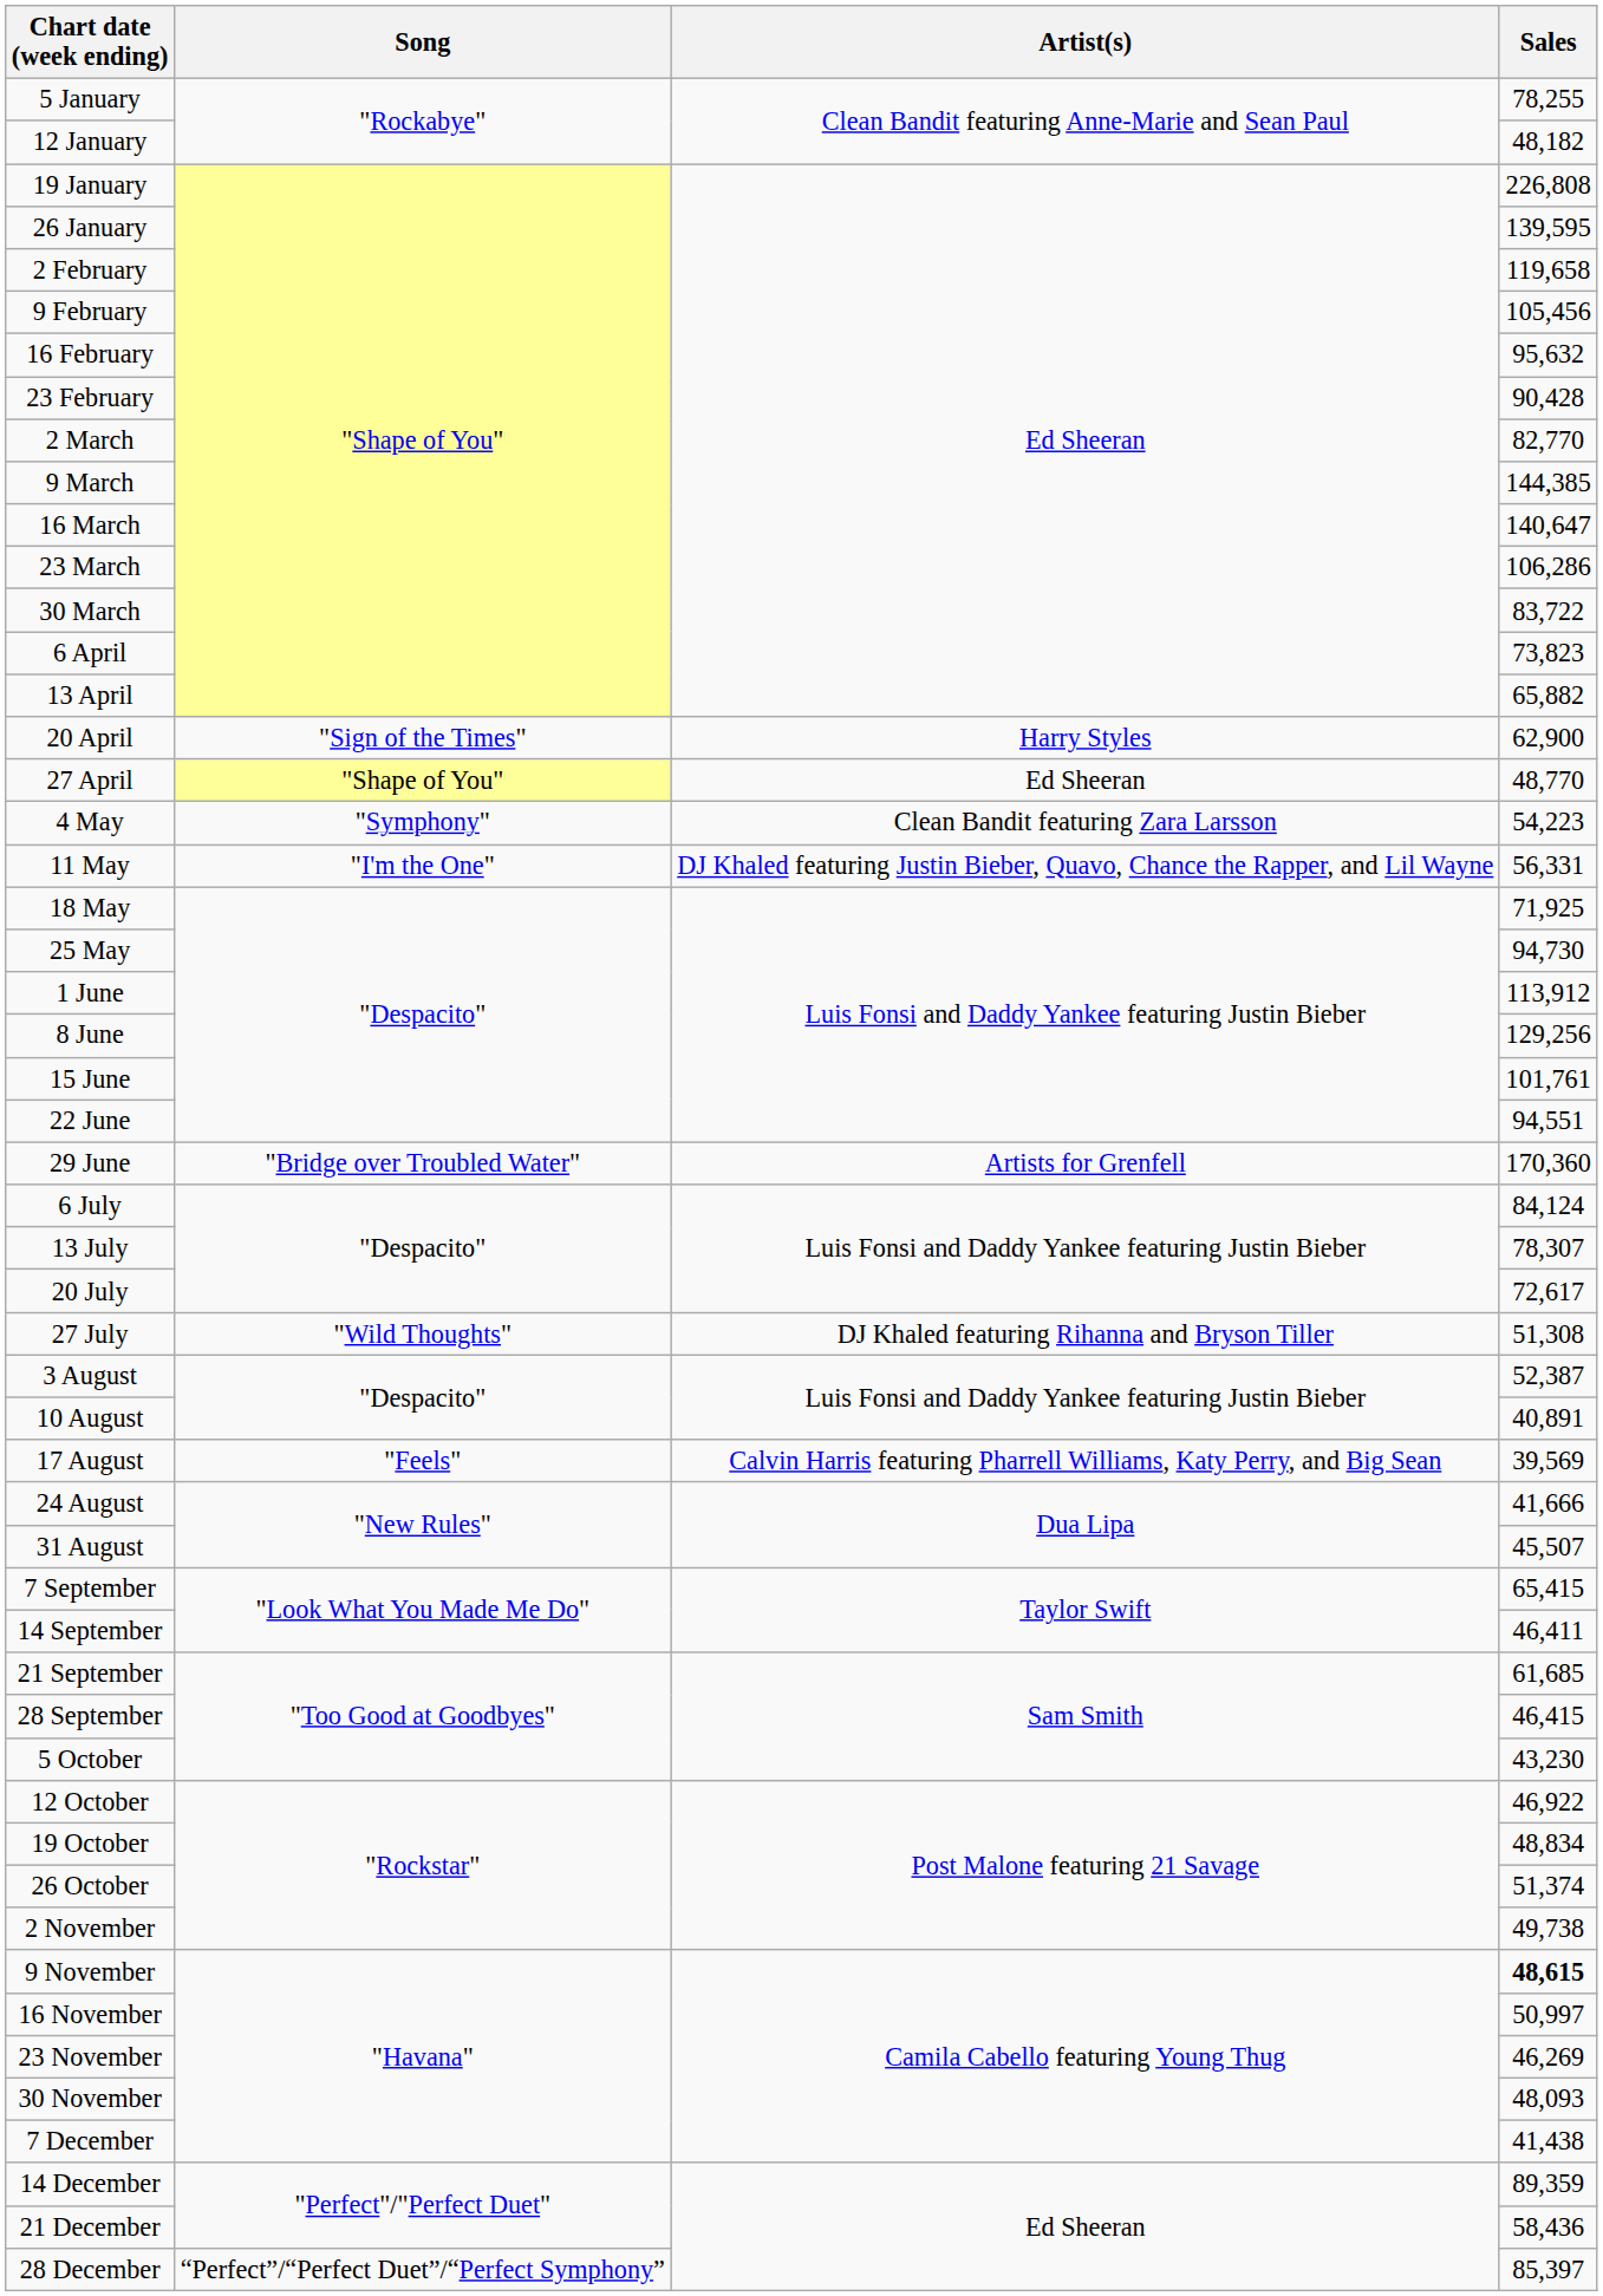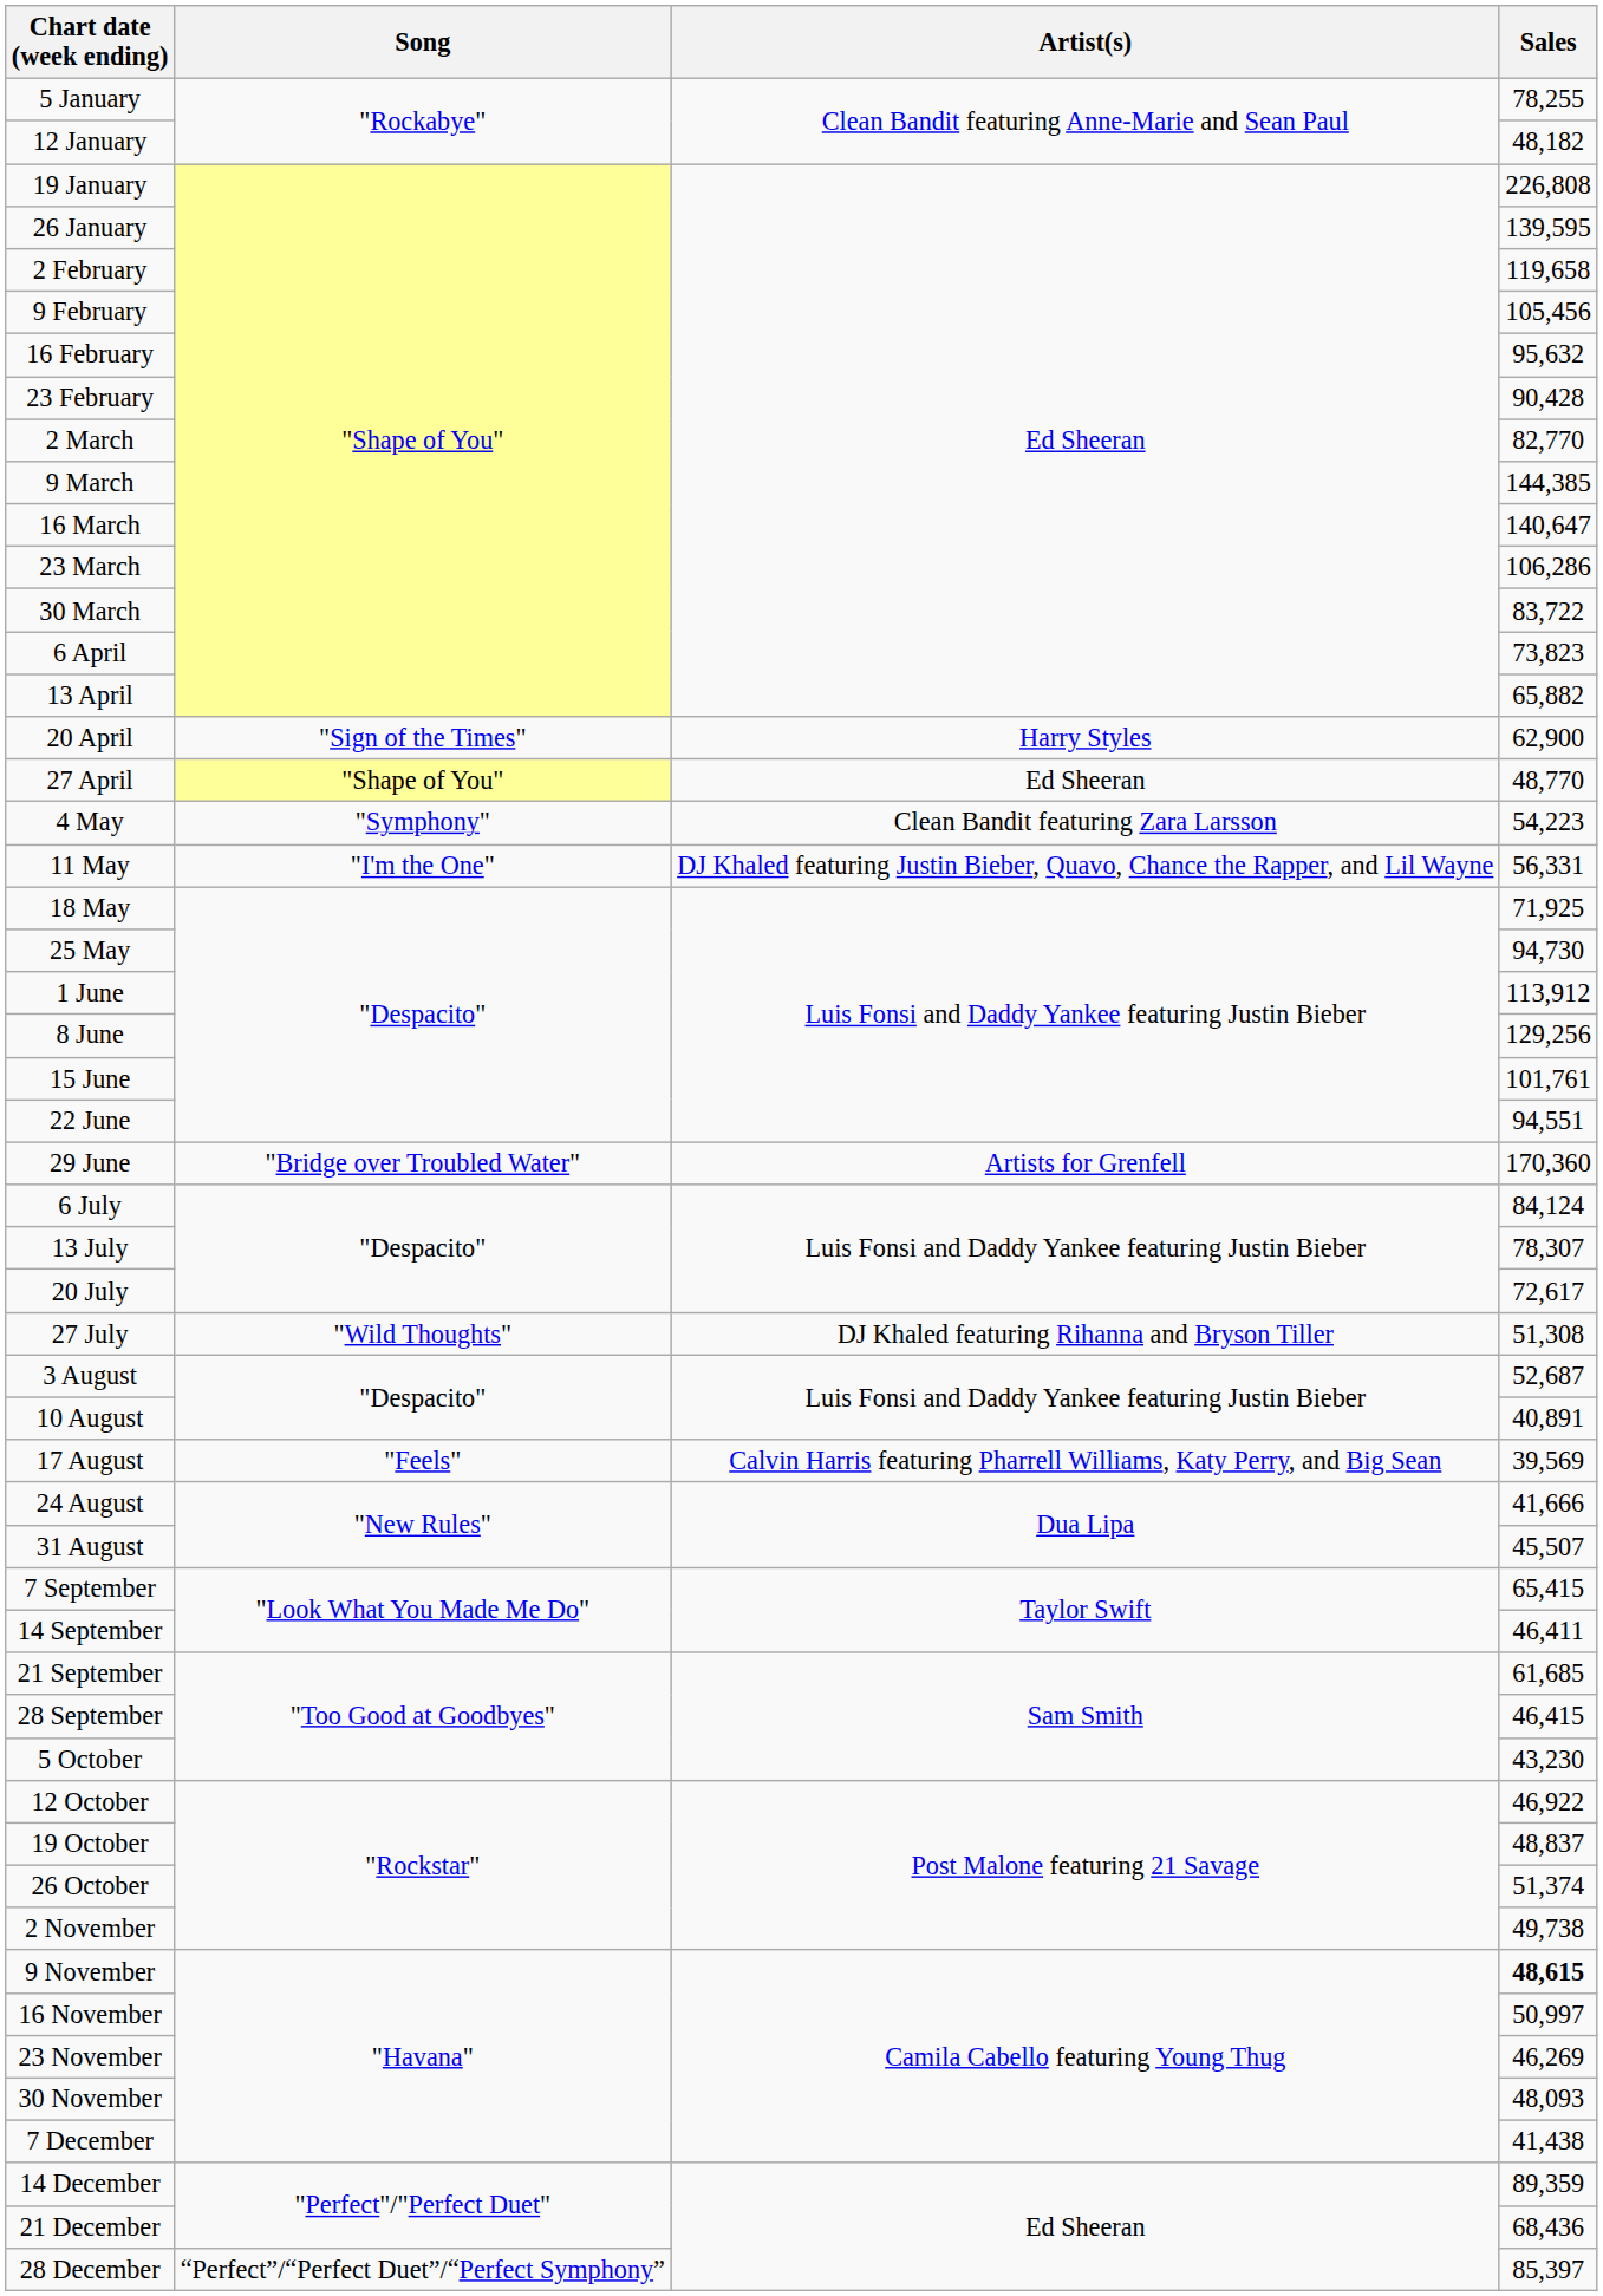3 August | Sales: 52,387 -> 52,687
19 October | Sales: 48,834 -> 48,837
21 December | Sales: 58,436 -> 68,436
